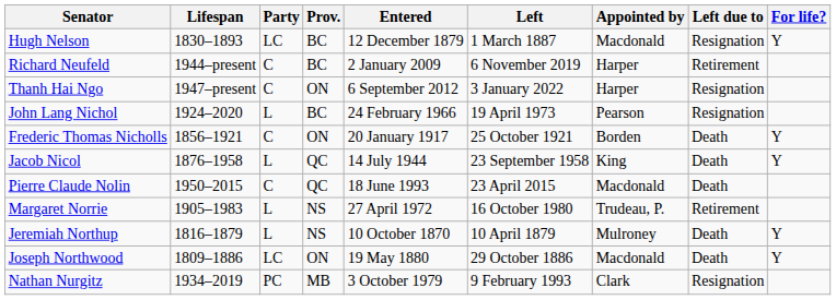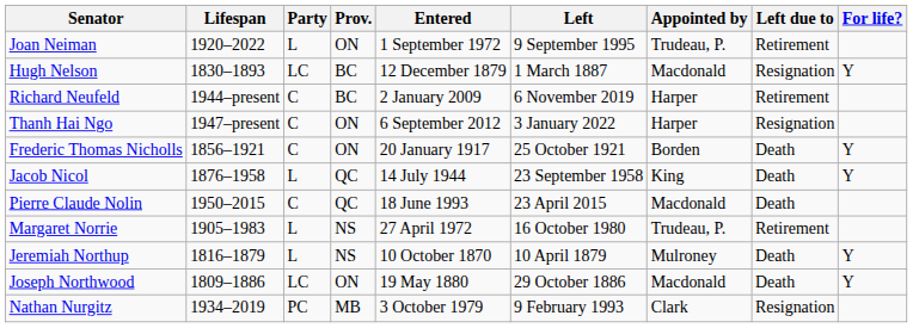+ row: Joan Neiman | 1920–2022 | L | ON | 1 September 1972 | 9 September 1995 | Trudeau, P. | Retirement
- row: John Lang Nichol | 1924–2020 | L | BC | 24 February 1966 | 19 April 1973 | Pearson | Resignation
